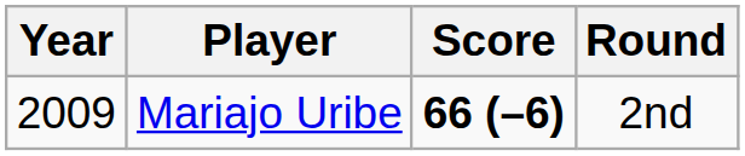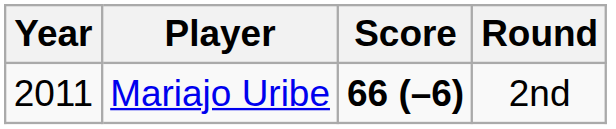Mariajo Uribe | Year: 2009 -> 2011
